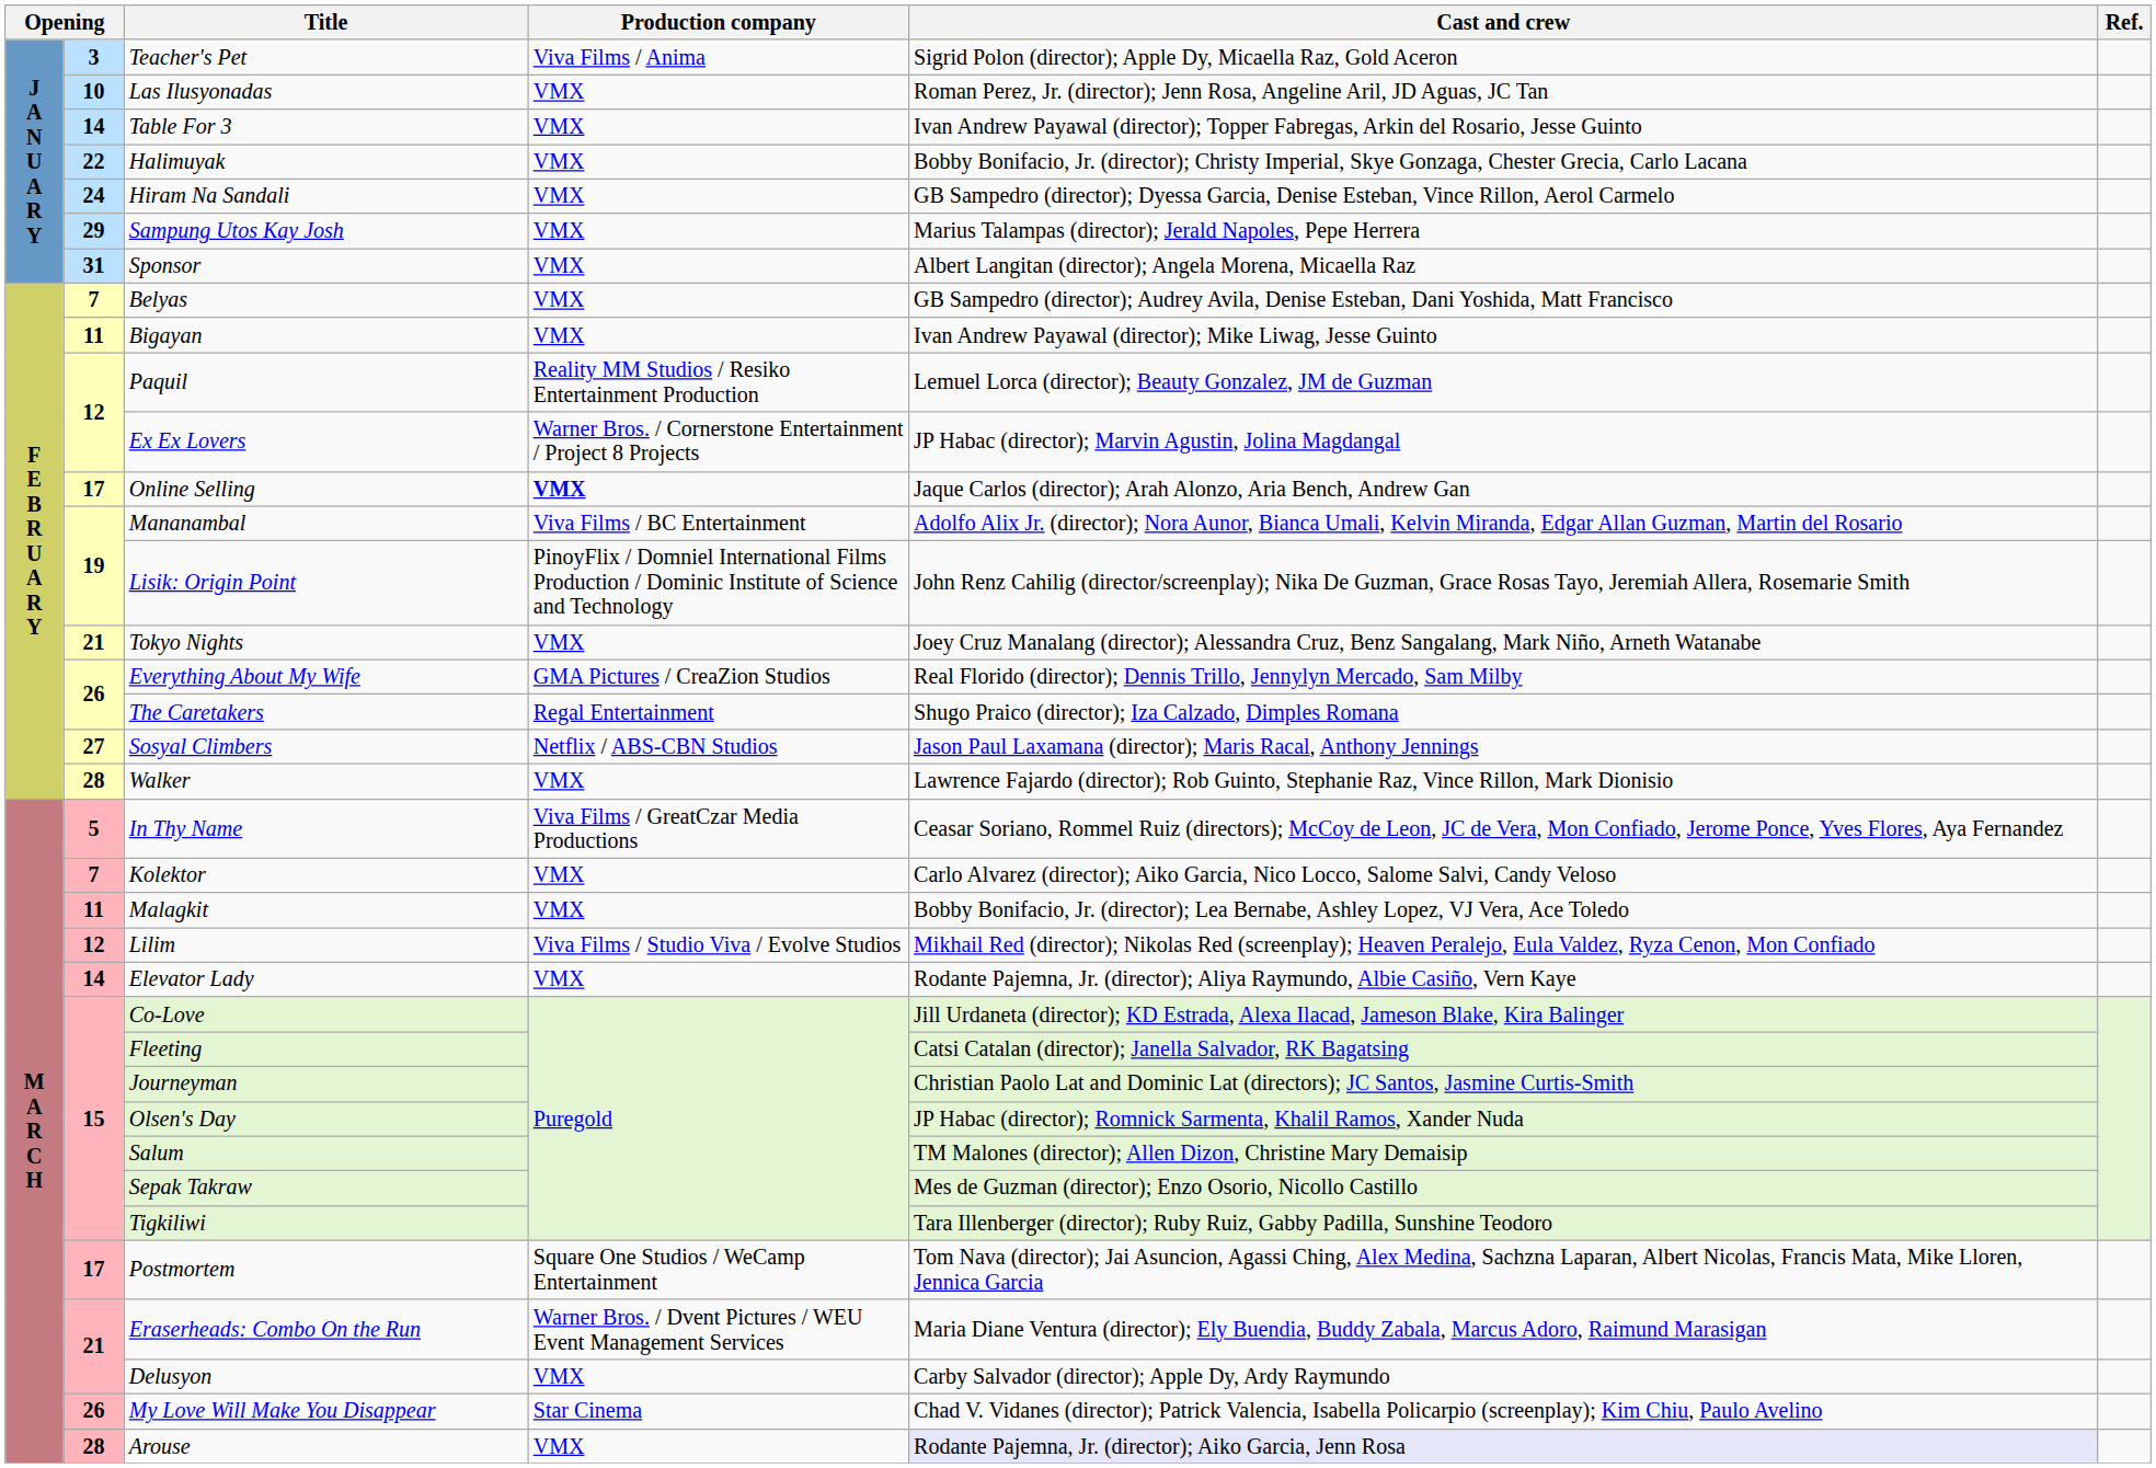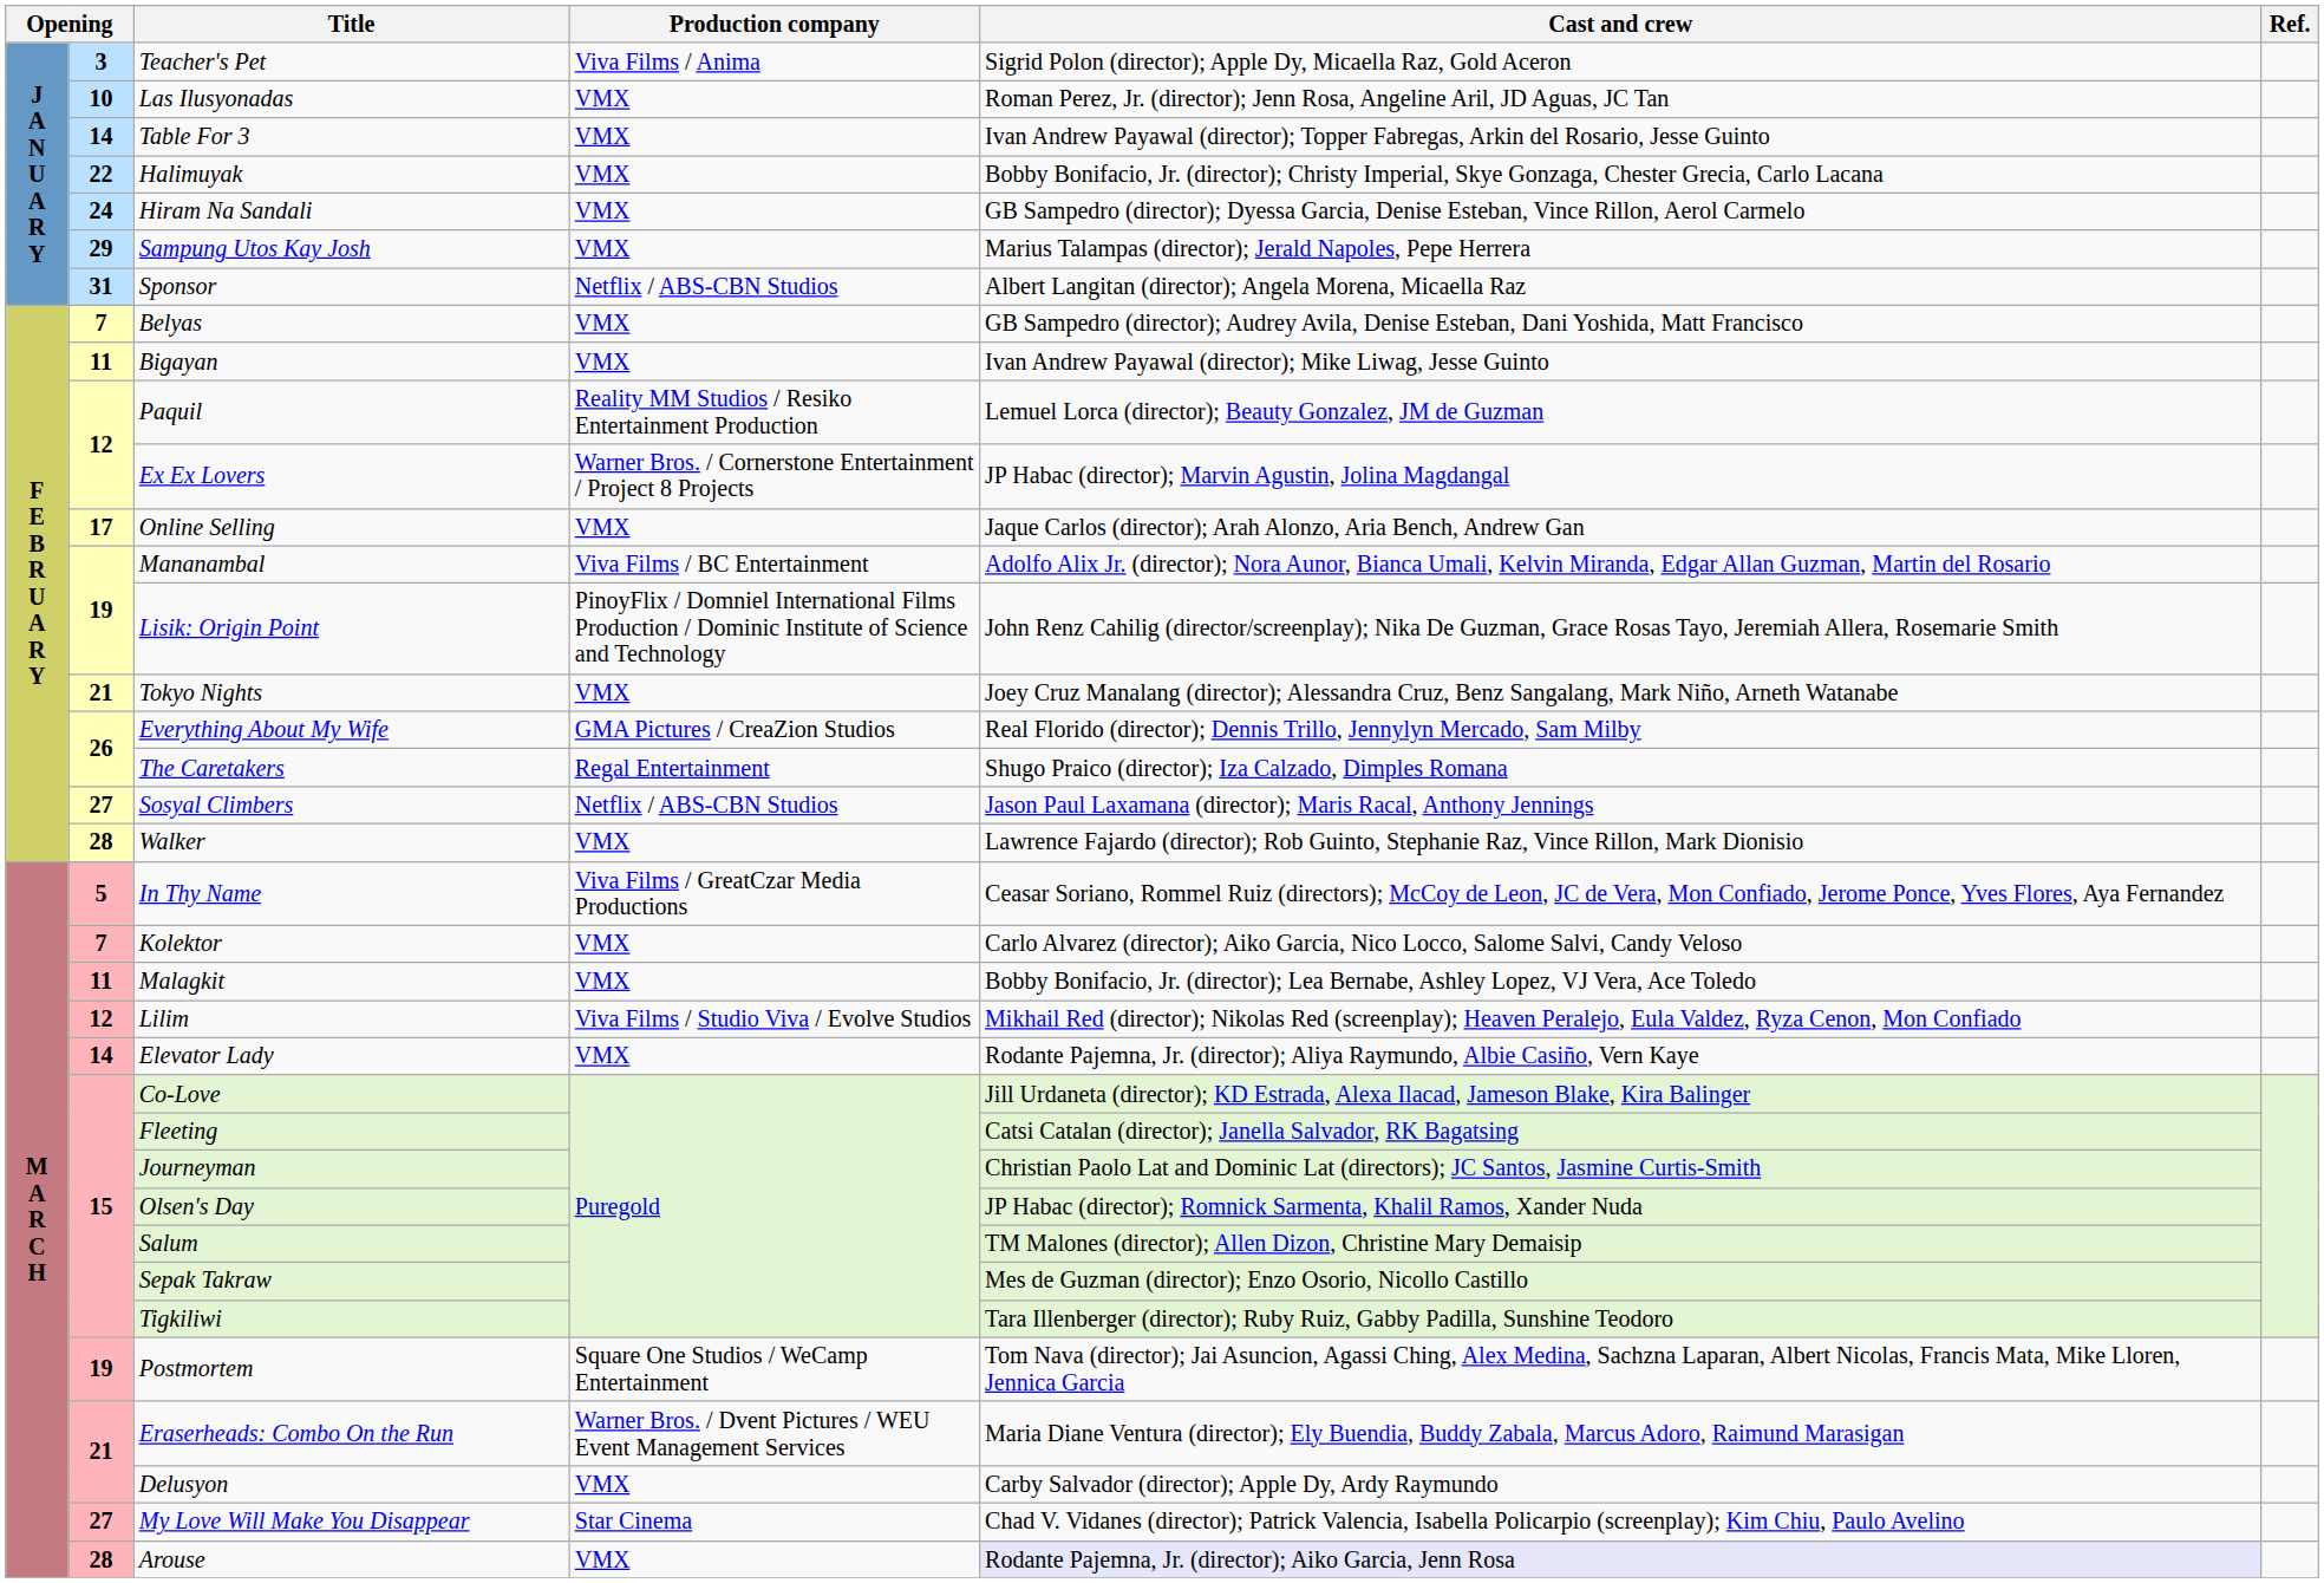Sponsor | Production company: VMX -> Netflix / ABS-CBN Studios
Online Selling | Production company: bold -> normal
Postmortem | column 2: 17 -> 19
My Love Will Make You Disappear | column 2: 26 -> 27
